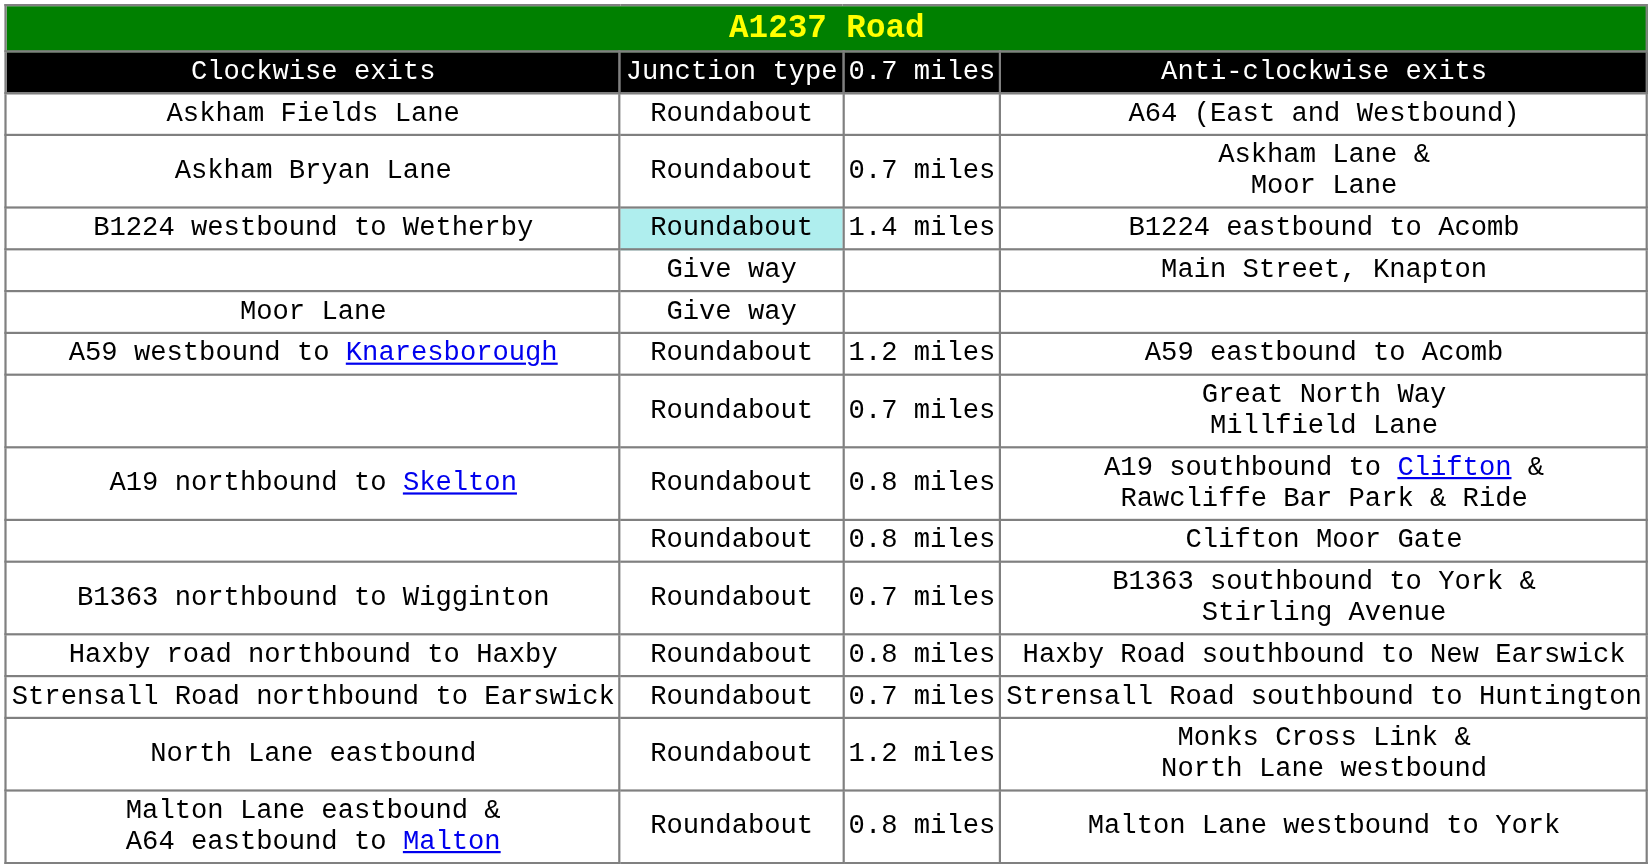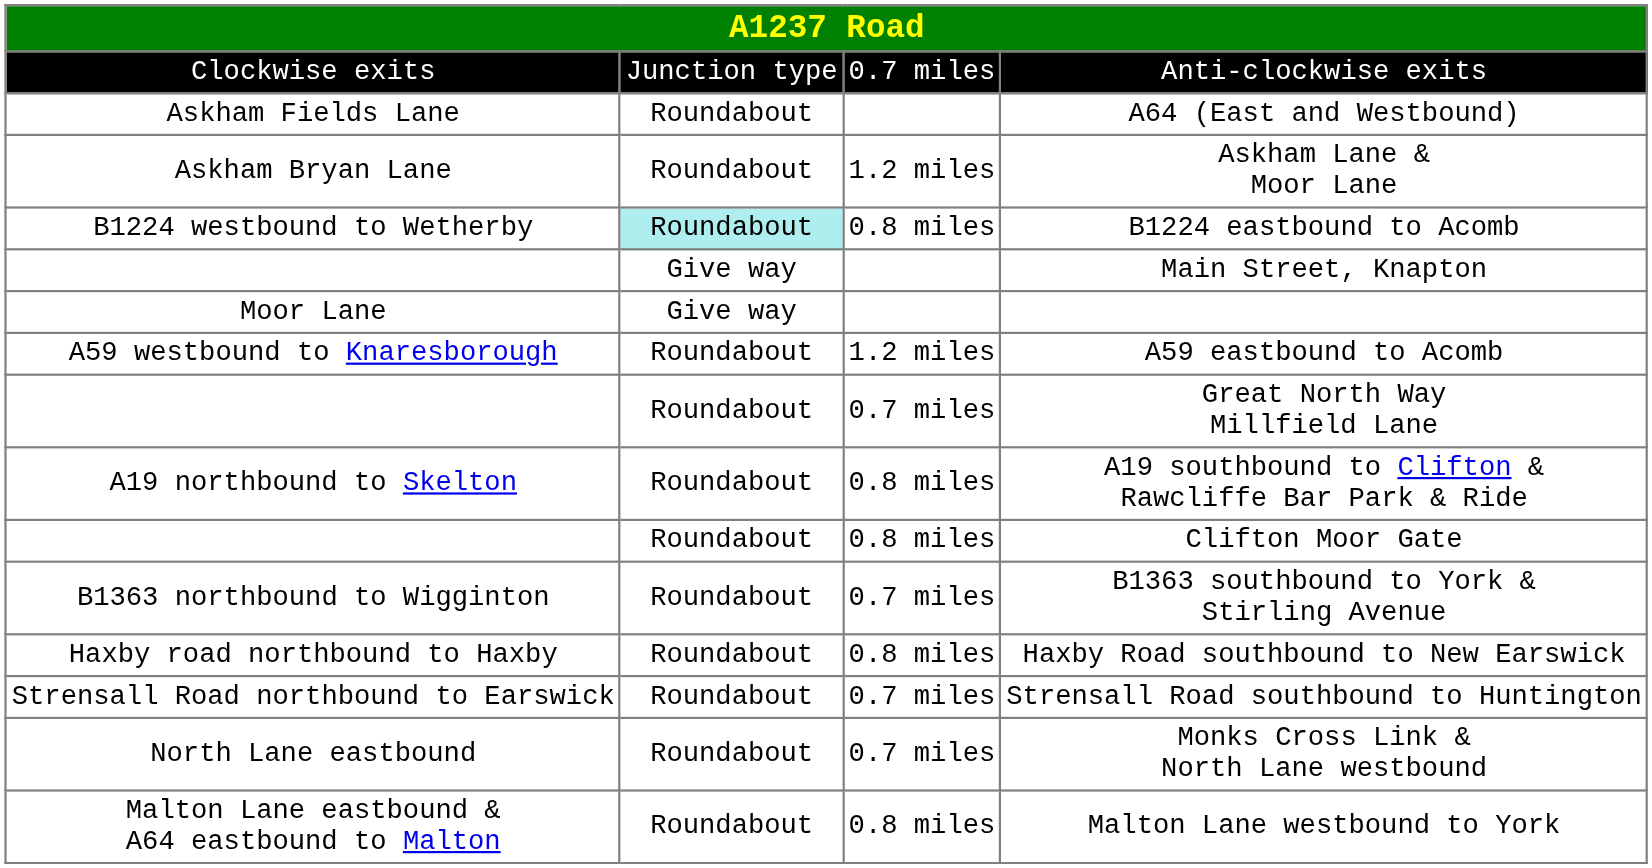Askham Lane & Moor Lane | column 3: 0.7 miles -> 1.2 miles
B1224 eastbound to Acomb | column 3: 1.4 miles -> 0.8 miles
Monks Cross Link & North Lane westbound | column 3: 1.2 miles -> 0.7 miles
